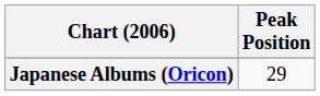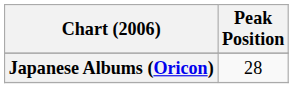Japanese Albums (Oricon) | Peak Position: 29 -> 28
